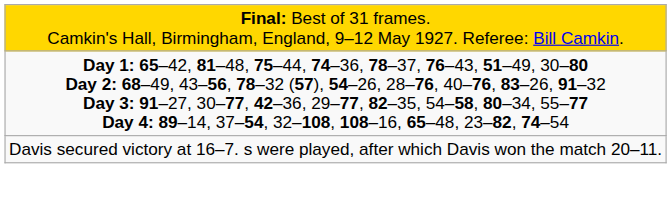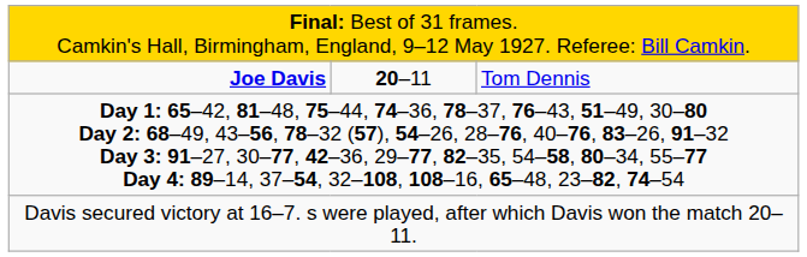+ row: Joe Davis | 20–11 | Tom Dennis
